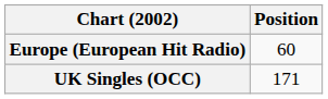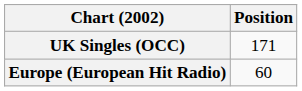rows swapped: Europe (European Hit Radio) <-> UK Singles (OCC)
